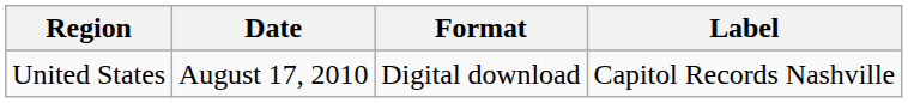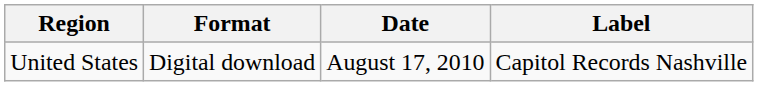columns swapped: Date <-> Format
